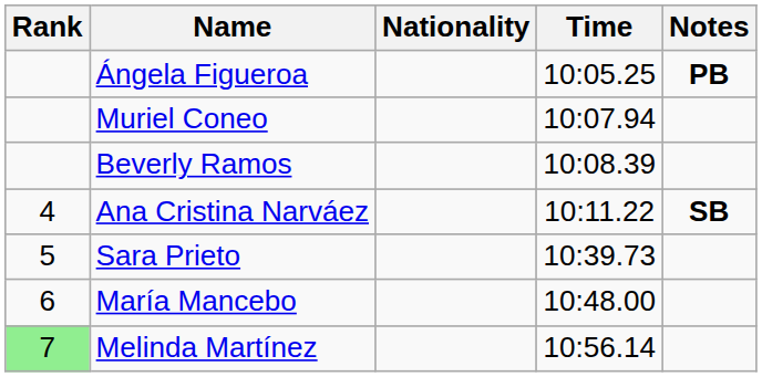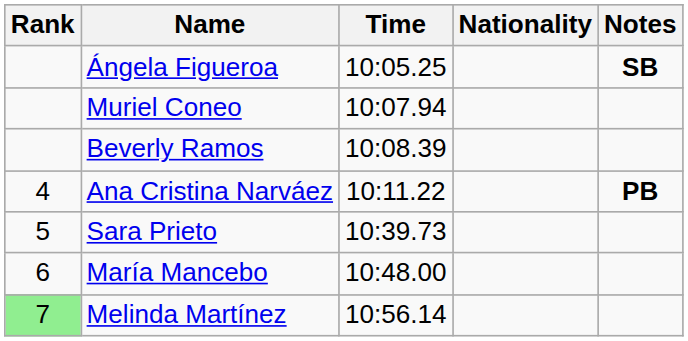columns swapped: Nationality <-> Time
Ángela Figueroa | Notes: PB -> SB
Ana Cristina Narváez | Notes: SB -> PB
